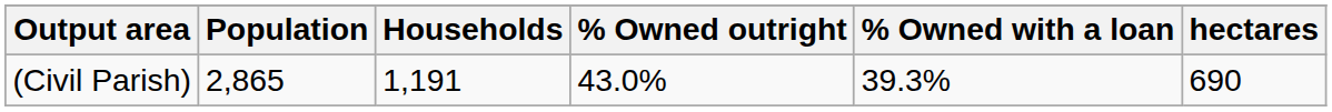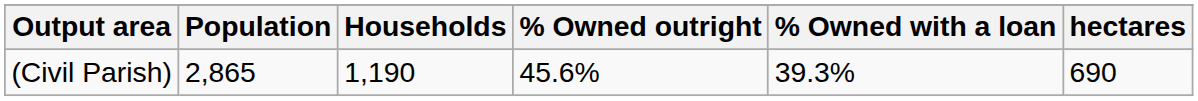(Civil Parish) | Households: 1,191 -> 1,190
(Civil Parish) | % Owned outright: 43.0% -> 45.6%
